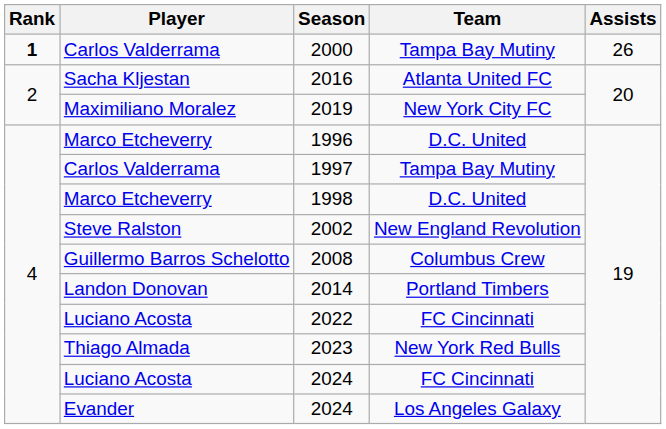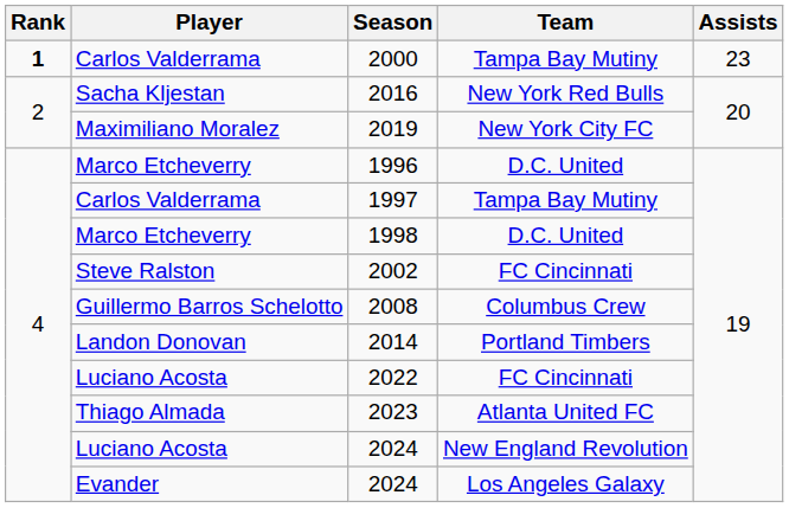2000 | Assists: 26 -> 23
2016 | Team: Atlanta United FC -> New York Red Bulls
2002 | Team: New England Revolution -> FC Cincinnati
2023 | Team: New York Red Bulls -> Atlanta United FC
Luciano Acosta / 2024 | Team: FC Cincinnati -> New England Revolution
